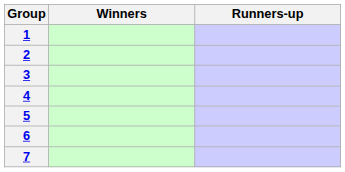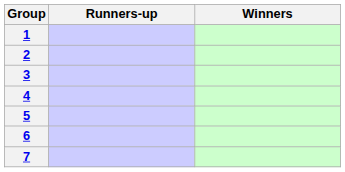columns swapped: Winners <-> Runners-up
